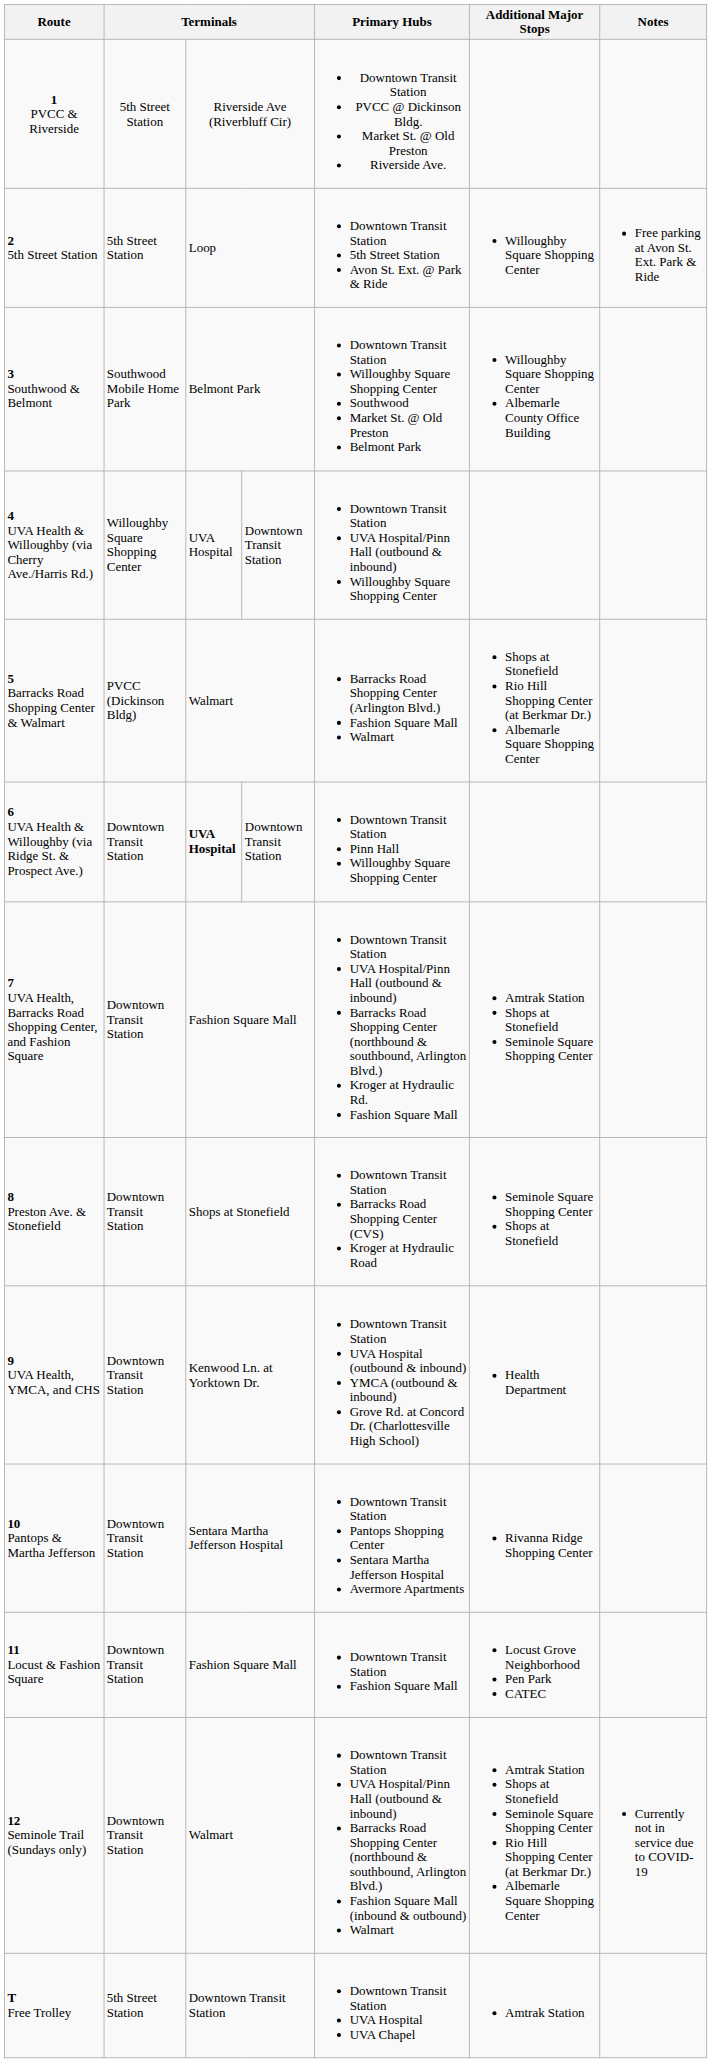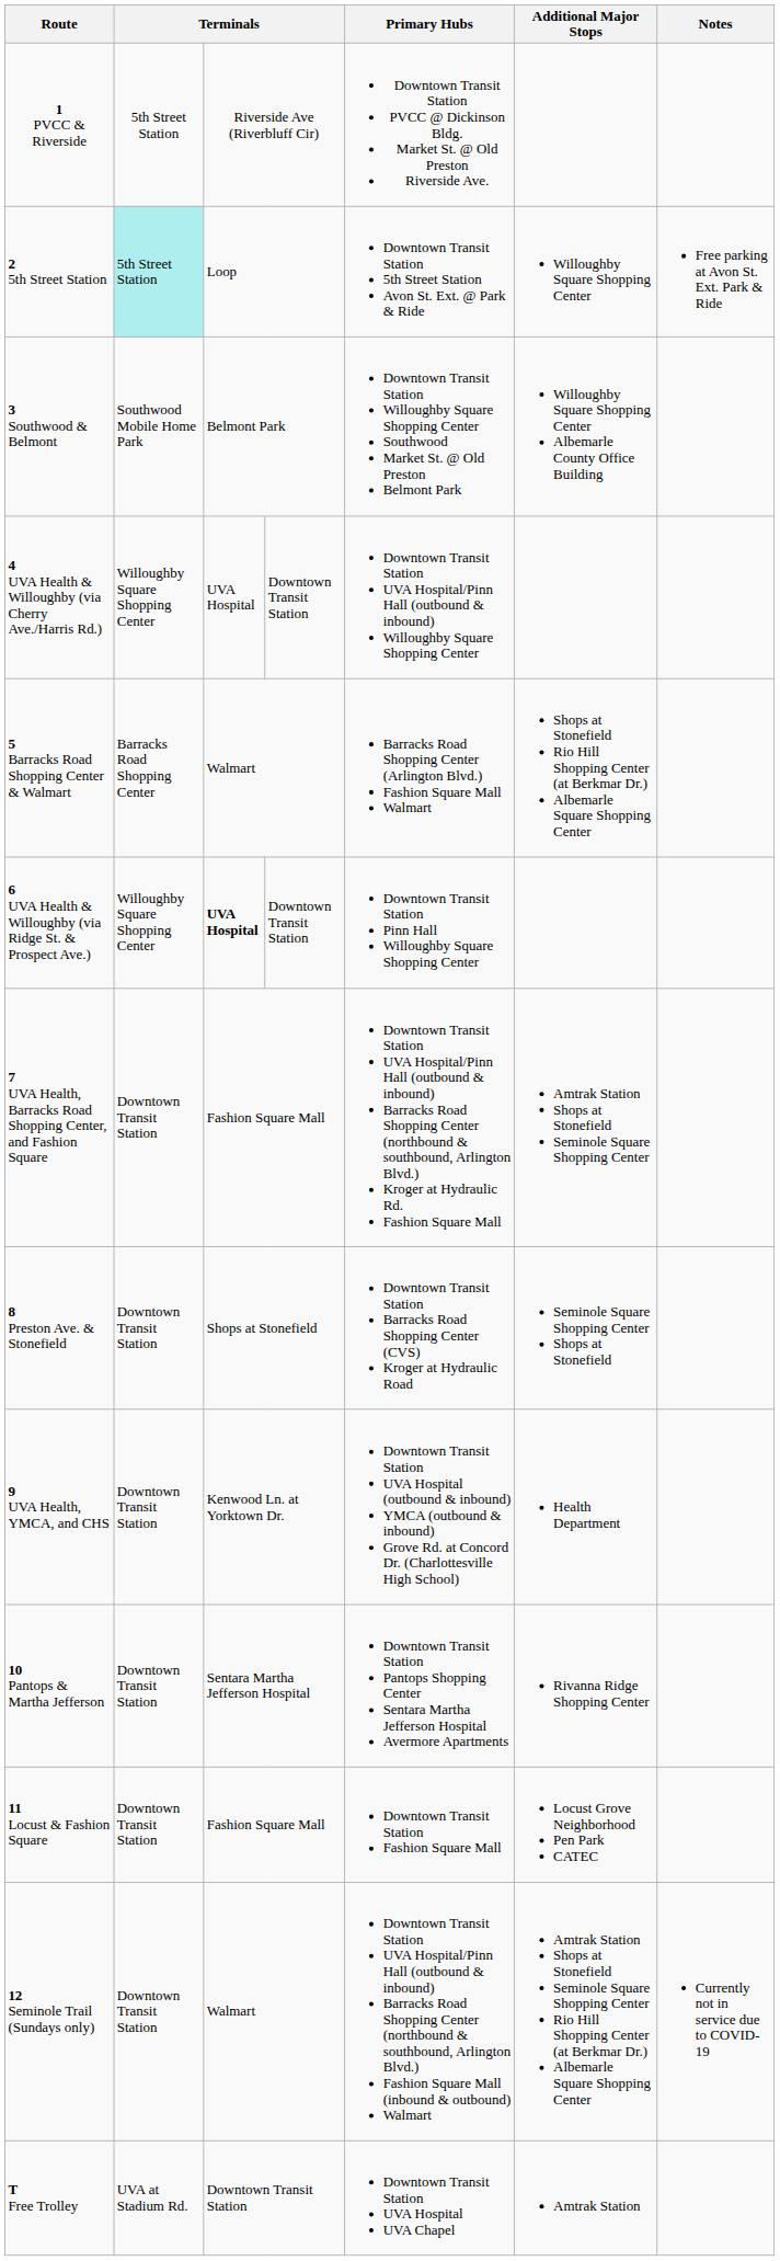2 5th Street Station | column 2: no background -> paleturquoise background
5 Barracks Road Shopping Center & Walmart | column 2: PVCC (Dickinson Bldg) -> Barracks Road Shopping Center
6 UVA Health & Willoughby (via Ridge St. & Prospect Ave.) | column 2: Downtown Transit Station -> Willoughby Square Shopping Center
T Free Trolley | column 2: 5th Street Station -> UVA at Stadium Rd.
